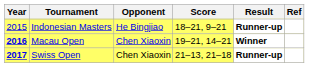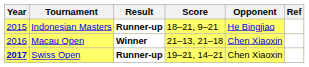columns swapped: Opponent <-> Result
Macau Open | Year: bold -> normal
Macau Open | Score: 19–21, 14–21 -> 21–13, 21–18
Swiss Open | Score: 21–13, 21–18 -> 19–21, 14–21
